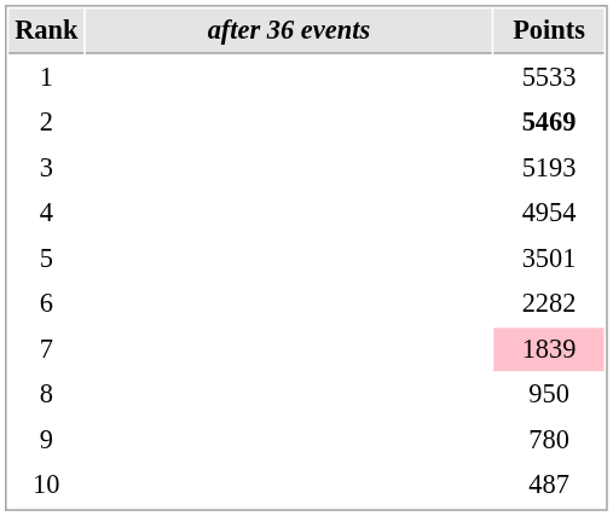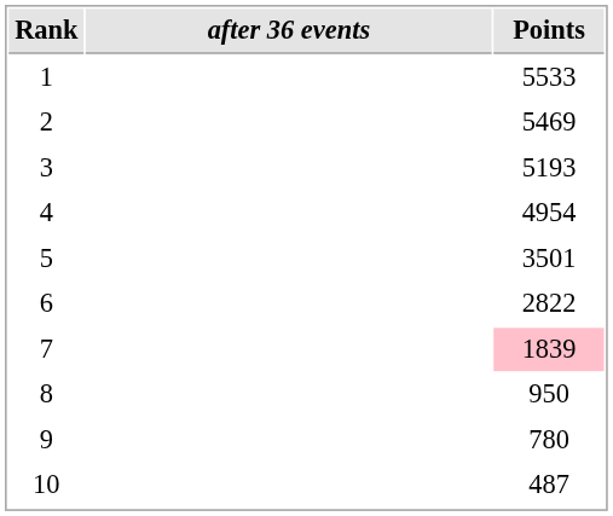2 | Points: bold -> normal
6 | Points: 2282 -> 2822
